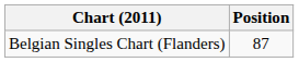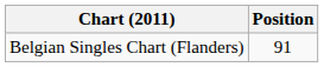Belgian Singles Chart (Flanders) | Position: 87 -> 91
